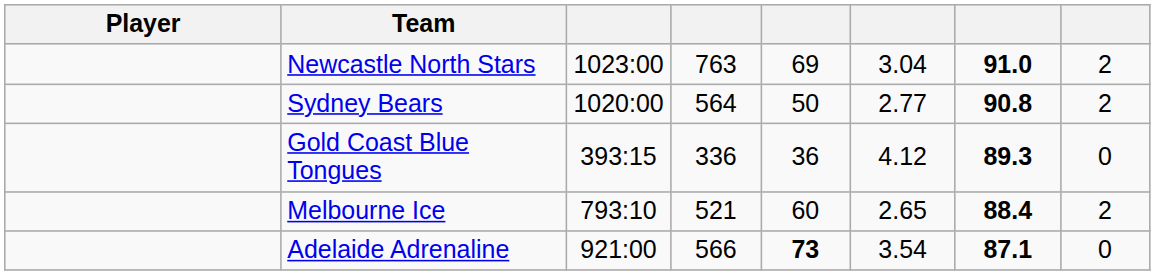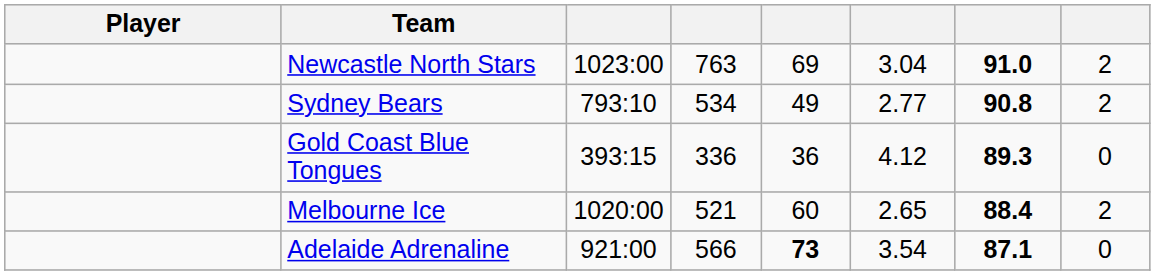Sydney Bears | column 3: 1020:00 -> 793:10
Sydney Bears | column 4: 564 -> 534
Sydney Bears | column 5: 50 -> 49
Melbourne Ice | column 3: 793:10 -> 1020:00
